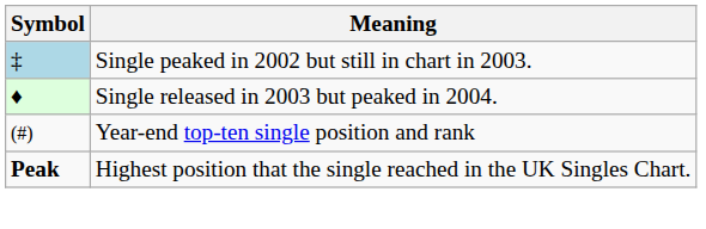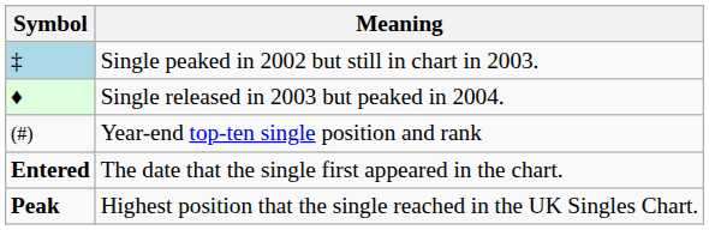+ row: Entered | The date that the single first appeared in the chart.
